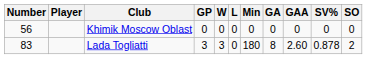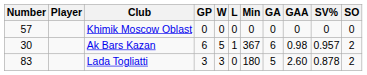Khimik Moscow Oblast | Number: 56 -> 57
+ row: 30 | Ak Bars Kazan | 6 | 5 | 1 | 367 | 6 | 0.98 | 0.957 | 2
Lada Togliatti | GA: 8 -> 5
